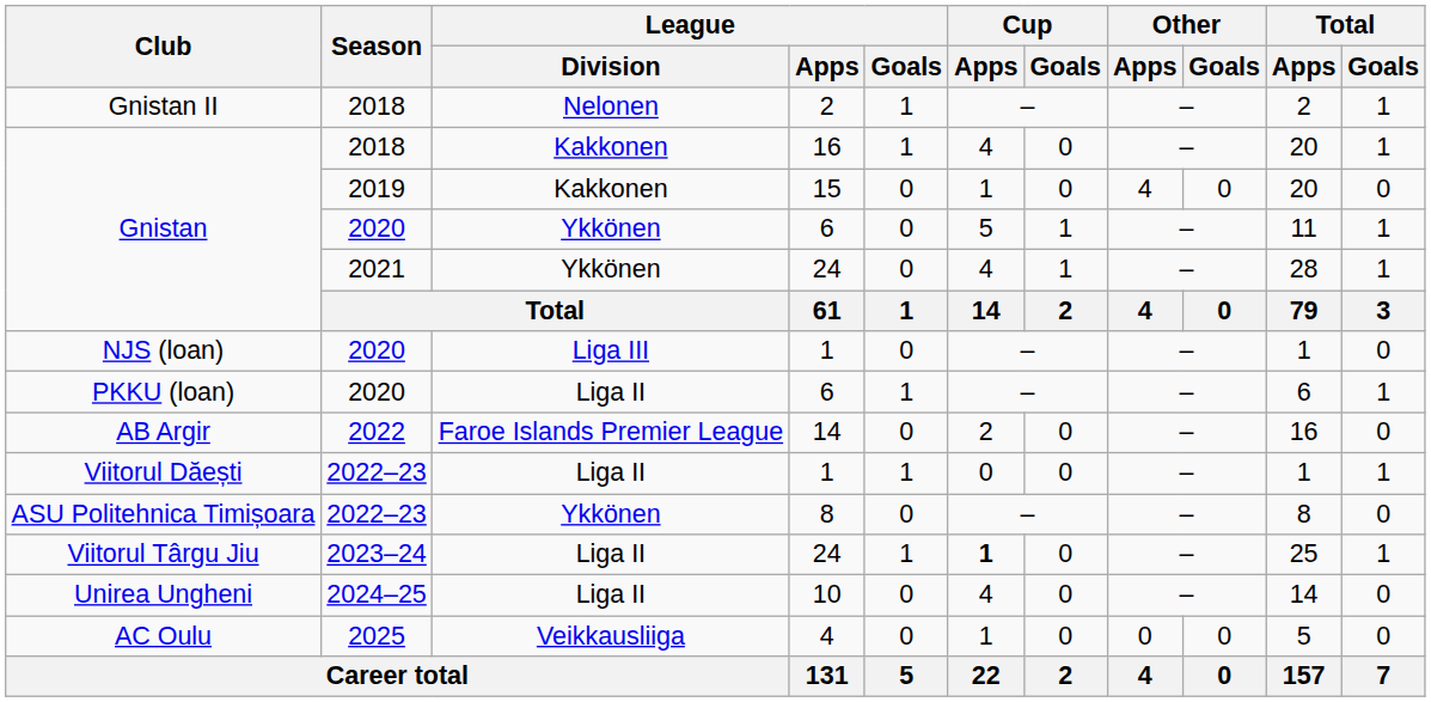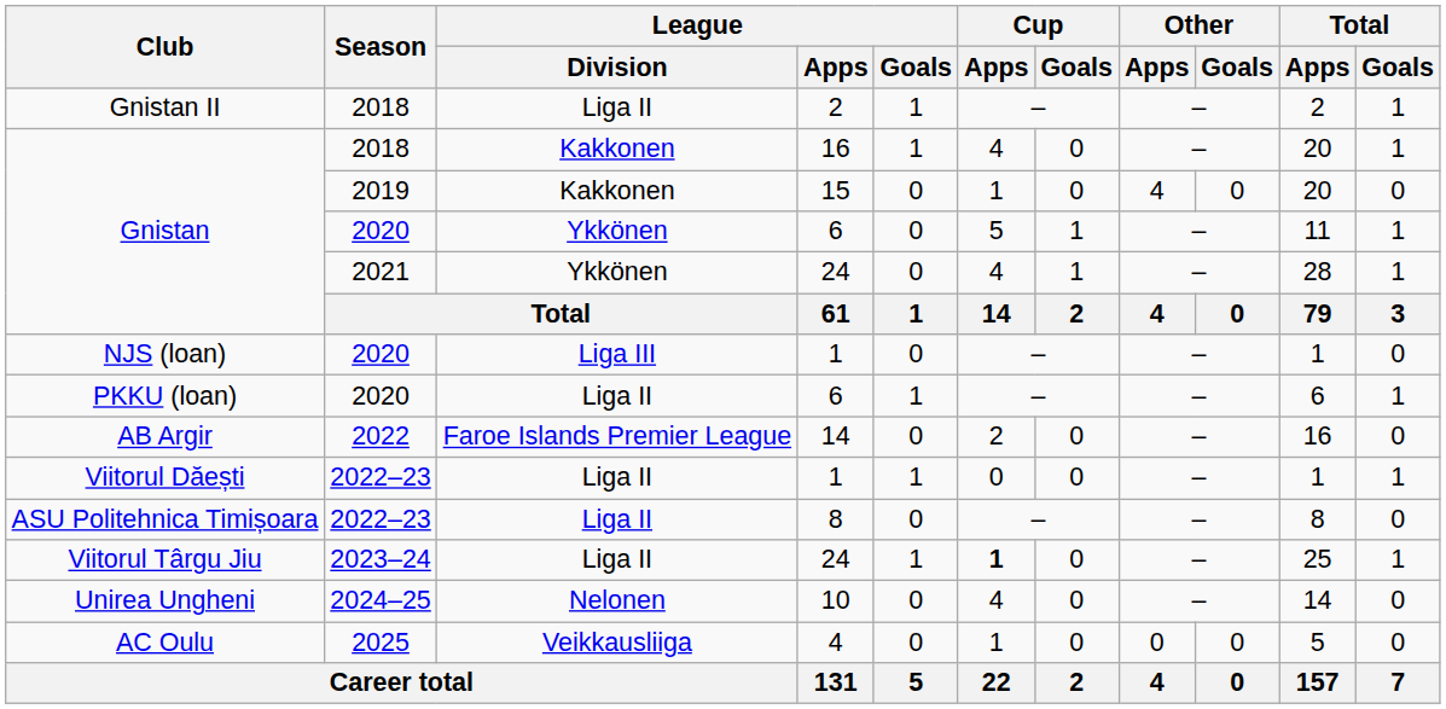Gnistan II | League / Division: Nelonen -> Liga II
ASU Politehnica Timișoara | League / Division: Ykkönen -> Liga II
Unirea Ungheni | League / Division: Liga II -> Nelonen
